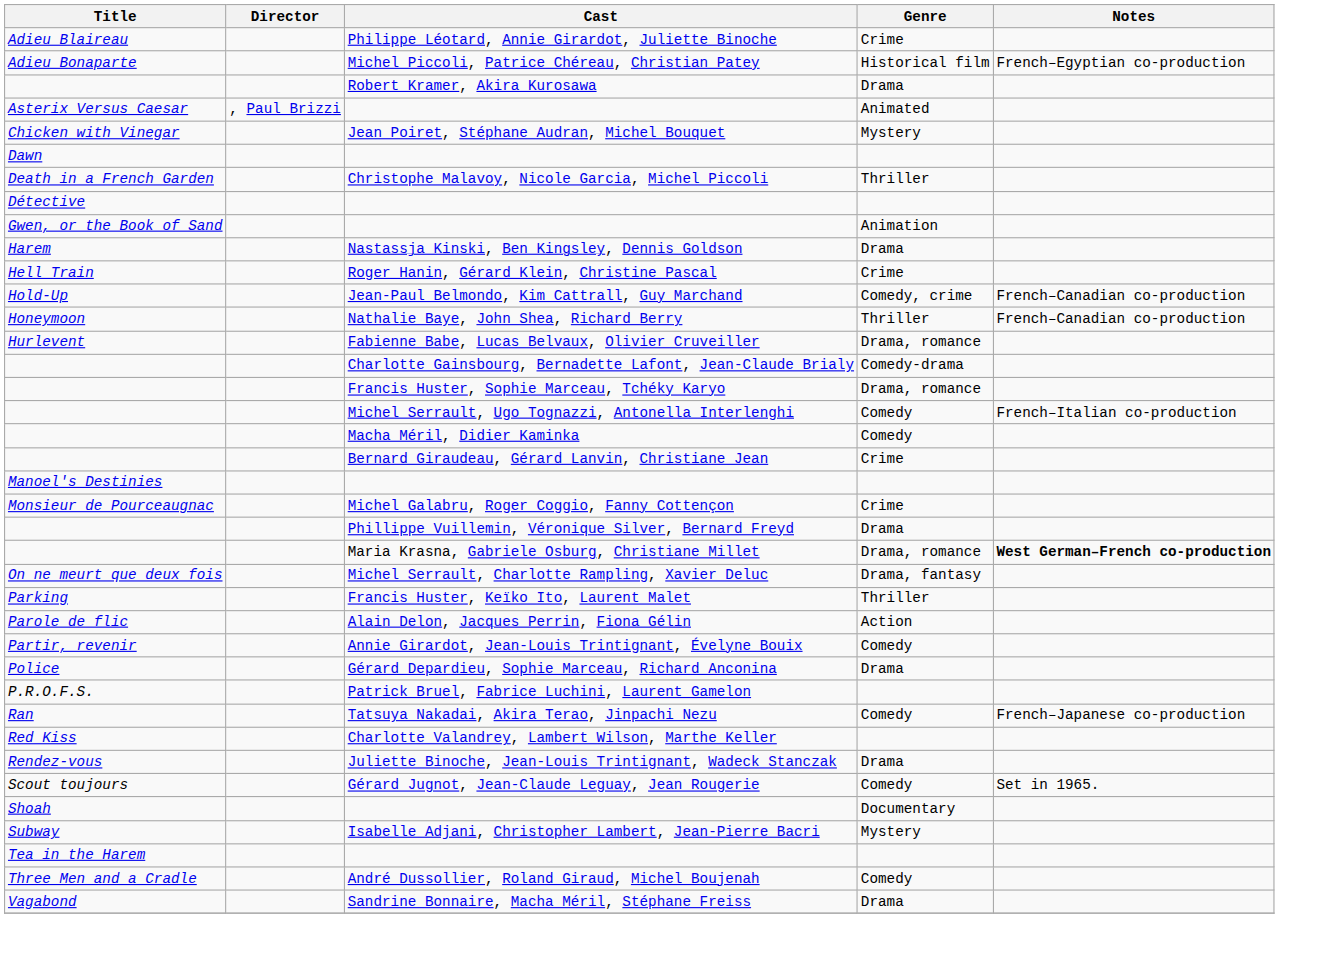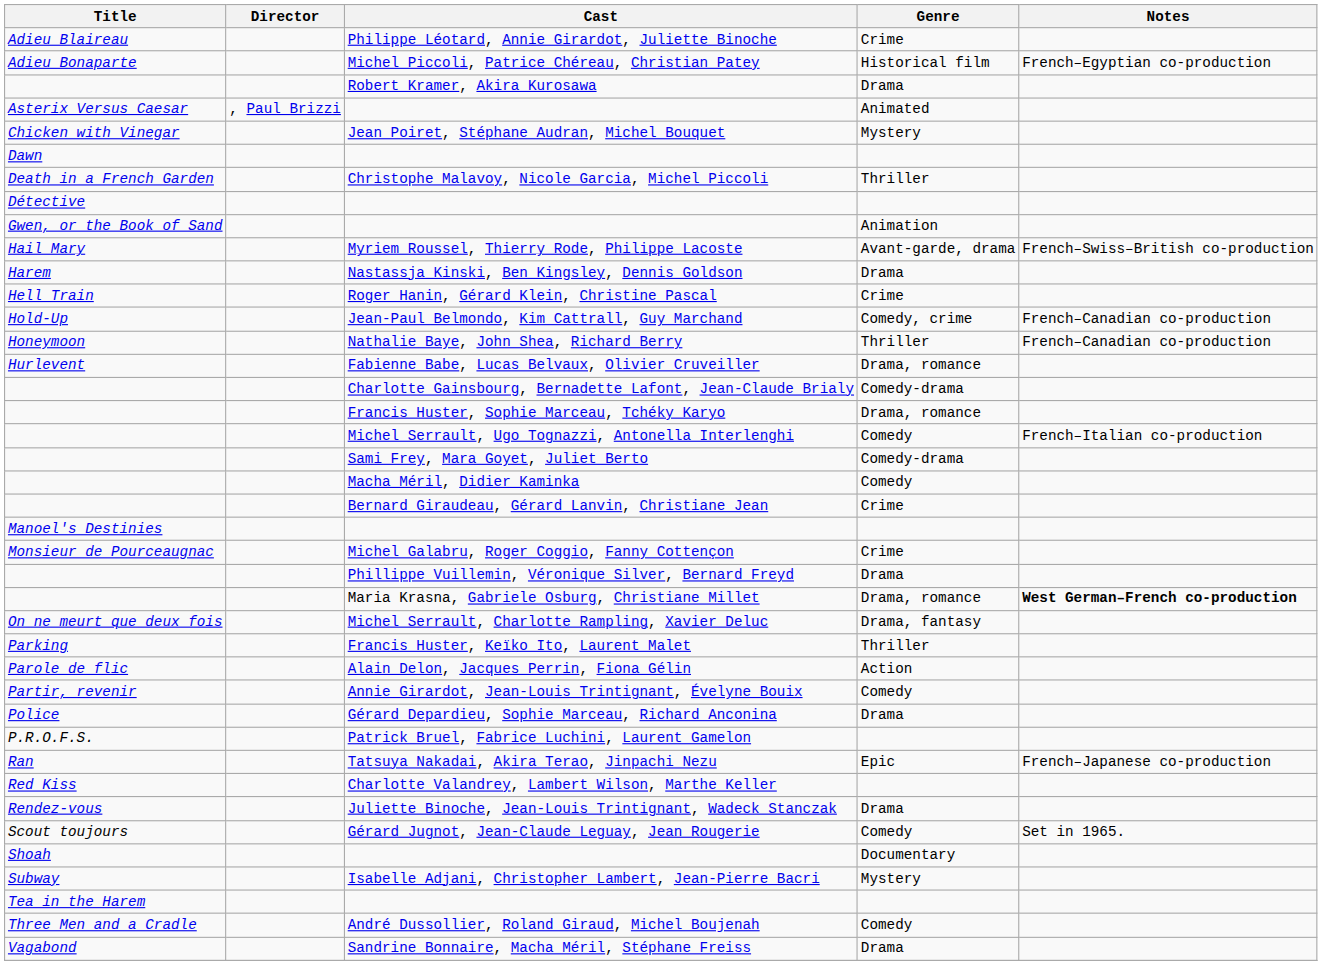+ row: Hail Mary | Myriem Roussel, Thierry Rode, Philippe Lacoste | Avant-garde, drama | French–Swiss–British co-production
+ row: Sami Frey, Mara Goyet, Juliet Berto | Comedy-drama
Tatsuya Nakadai, Akira Terao, Jinpachi Nezu | Genre: Comedy -> Epic
